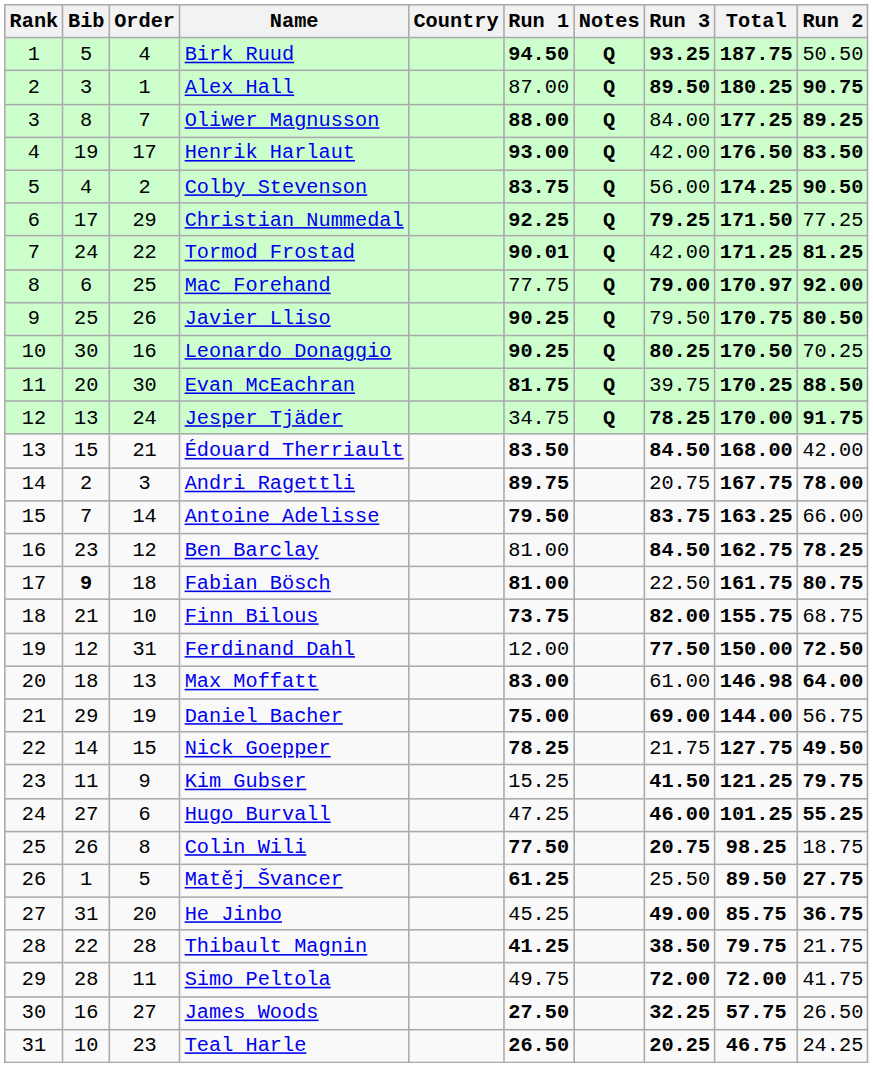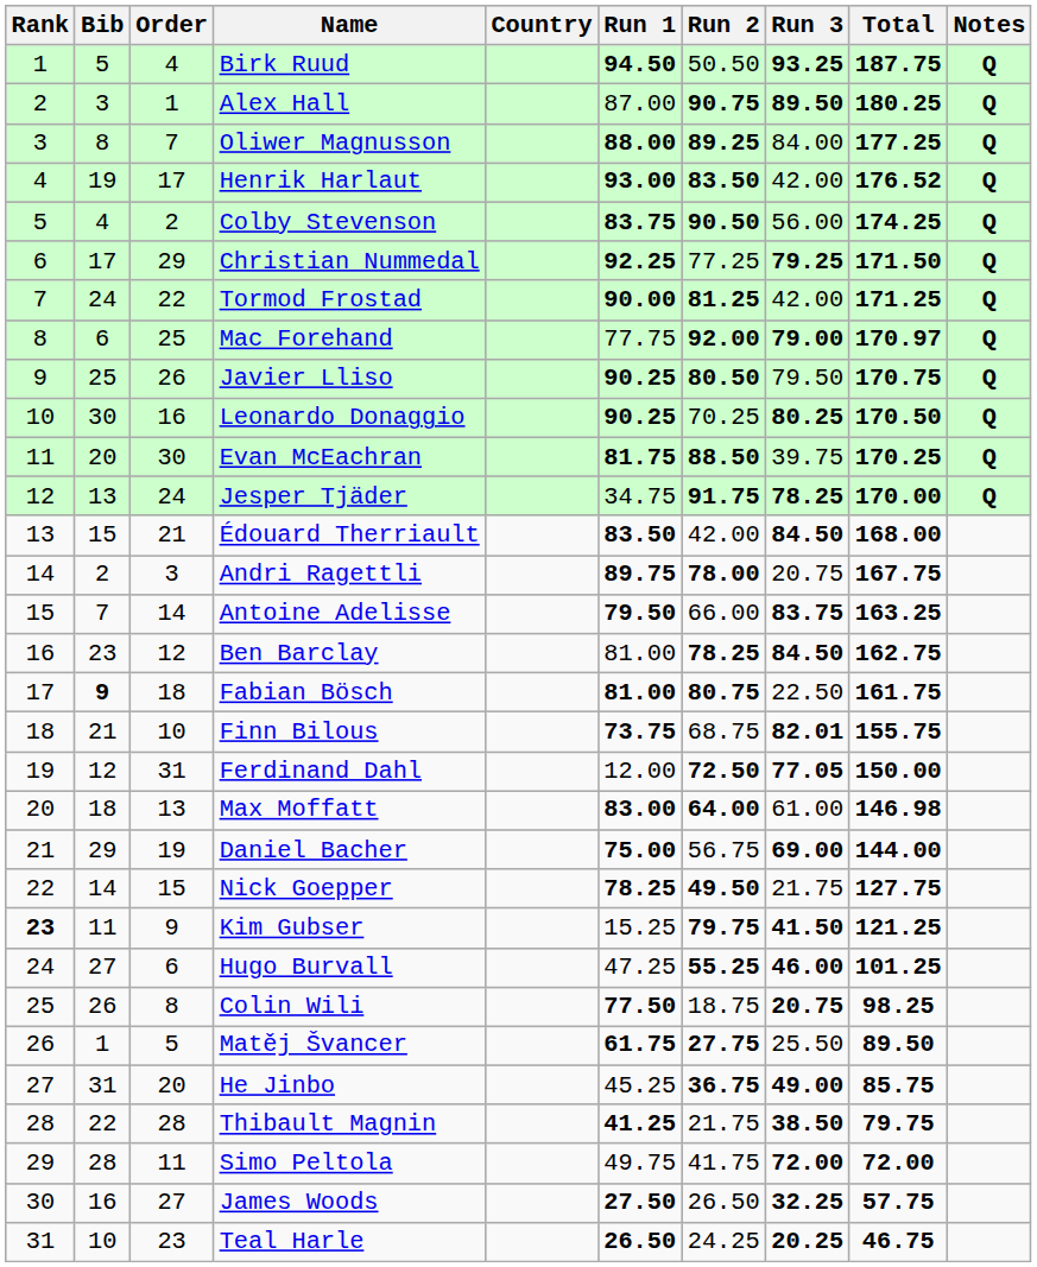columns swapped: Run 2 <-> Notes
Henrik Harlaut | Total: 176.50 -> 176.52
Tormod Frostad | Run 1: 90.01 -> 90.00
Finn Bilous | Run 3: 82.00 -> 82.01
Ferdinand Dahl | Run 3: 77.50 -> 77.05
Kim Gubser | Rank: normal -> bold
Matěj Švancer | Run 1: 61.25 -> 61.75
